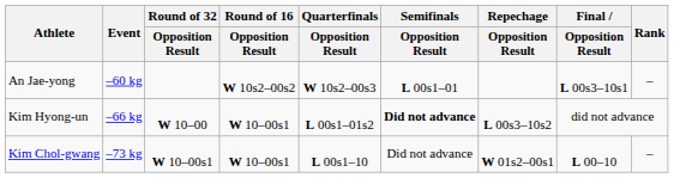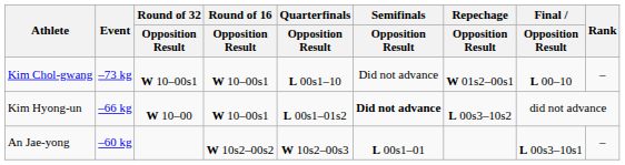rows swapped: An Jae-yong <-> Kim Chol-gwang
